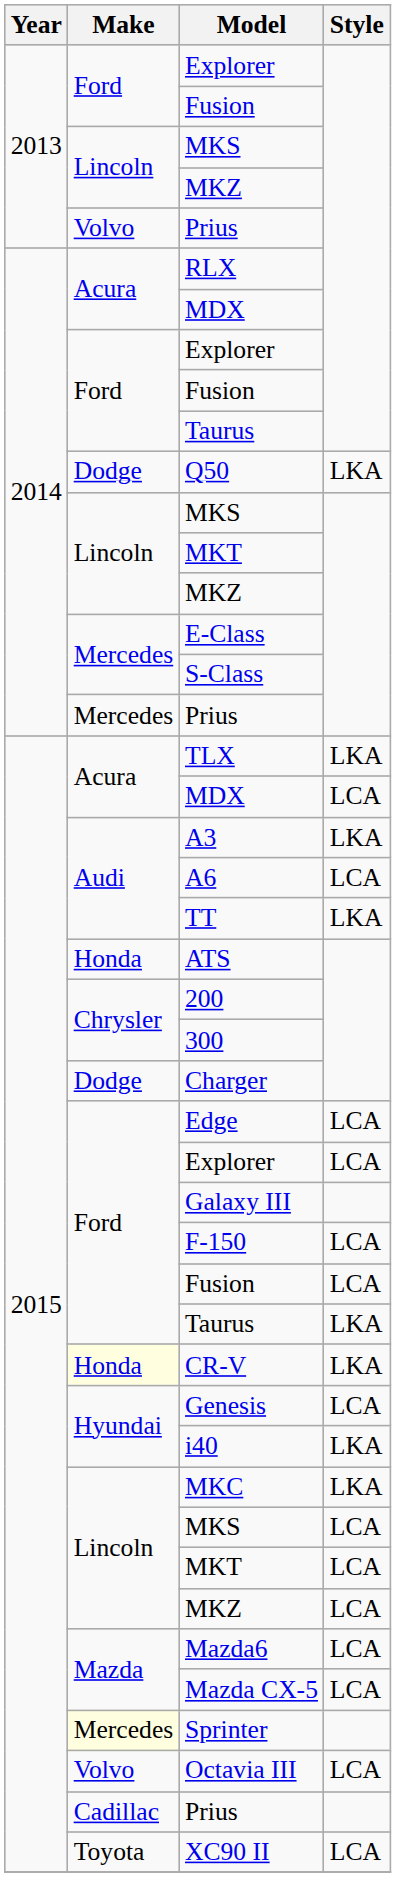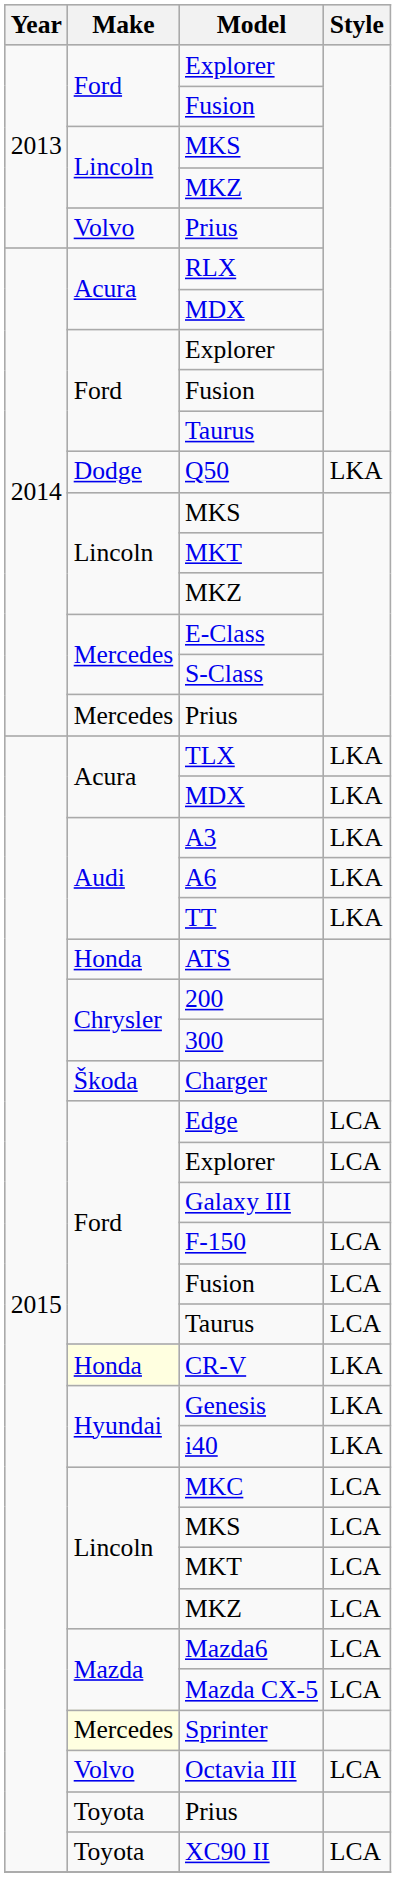2015 / MDX | Style: LCA -> LKA
A6 | Style: LCA -> LKA
Charger | Make: Dodge -> Škoda
2015 / Taurus | Style: LKA -> LCA
Genesis | Style: LCA -> LKA
MKC | Style: LKA -> LCA
2015 / Prius | Make: Cadillac -> Toyota
